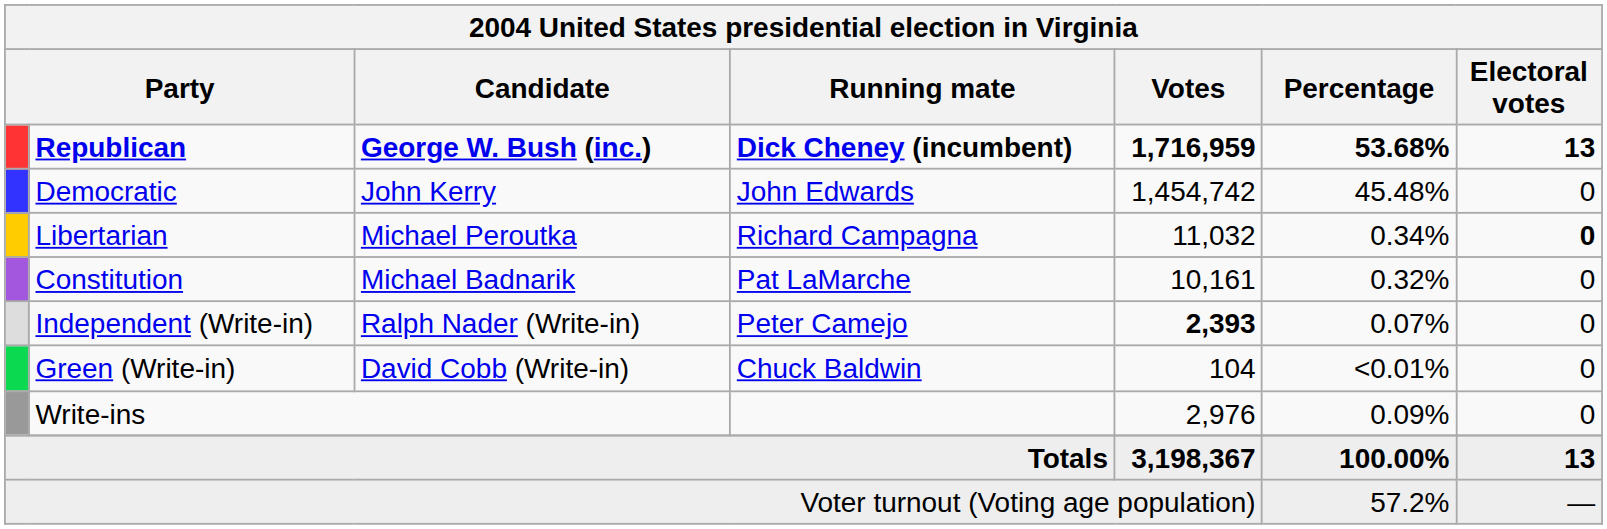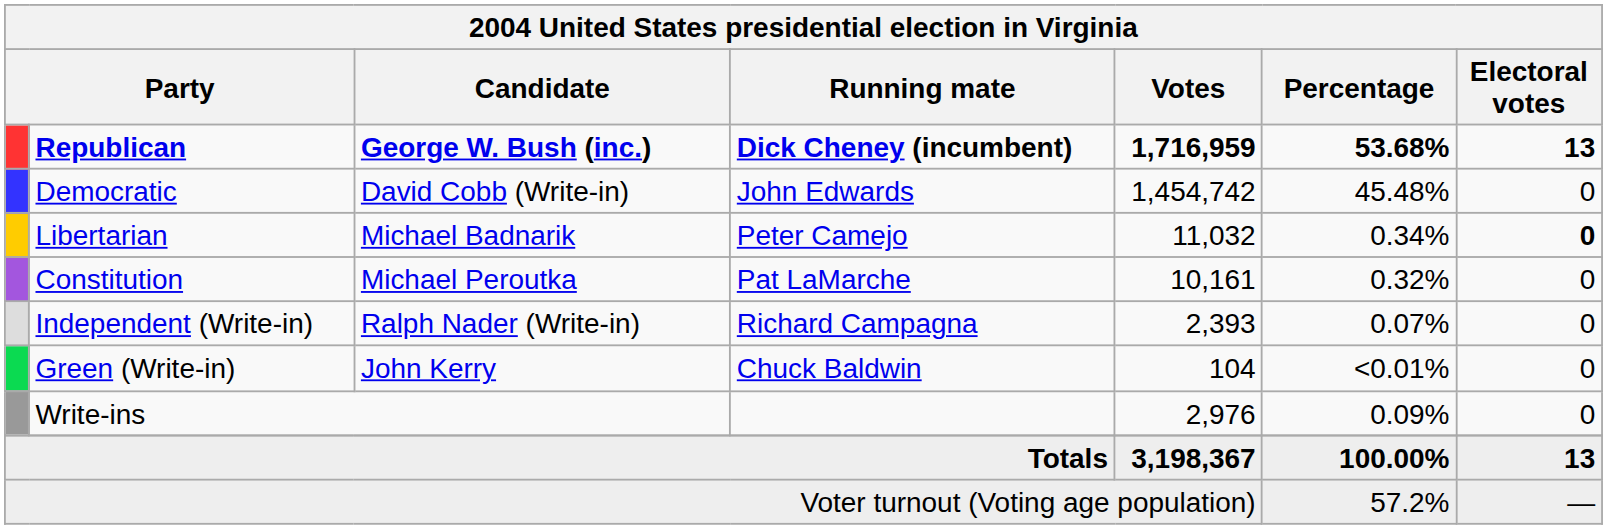Democratic | Candidate: John Kerry -> David Cobb (Write-in)
Libertarian | Candidate: Michael Peroutka -> Michael Badnarik
Libertarian | Running mate: Richard Campagna -> Peter Camejo
Constitution | Candidate: Michael Badnarik -> Michael Peroutka
Independent (Write-in) | Running mate: Peter Camejo -> Richard Campagna
Independent (Write-in) | Votes: bold -> normal
Green (Write-in) | Candidate: David Cobb (Write-in) -> John Kerry
